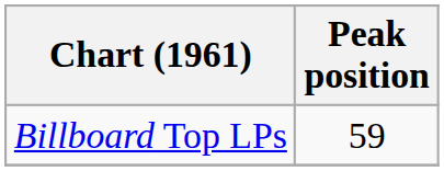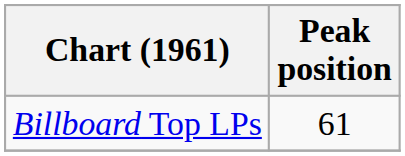Billboard Top LPs | Peak position: 59 -> 61
